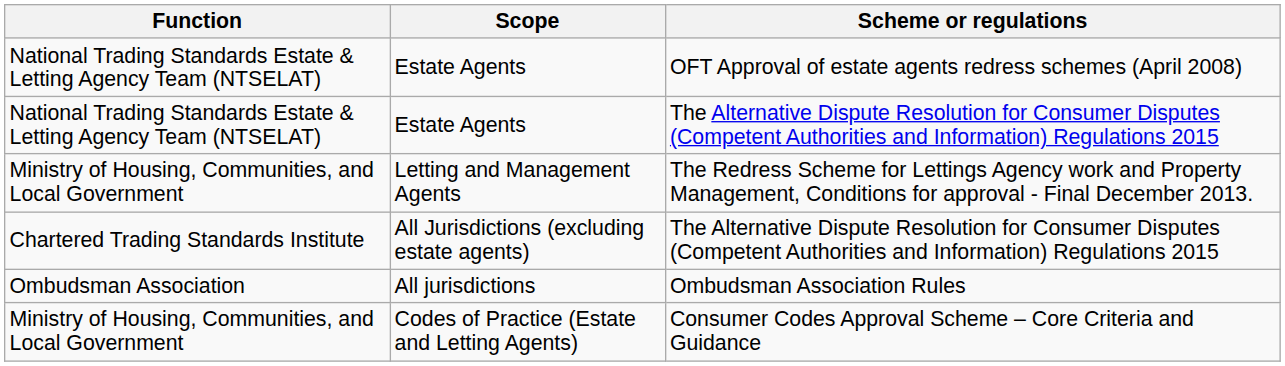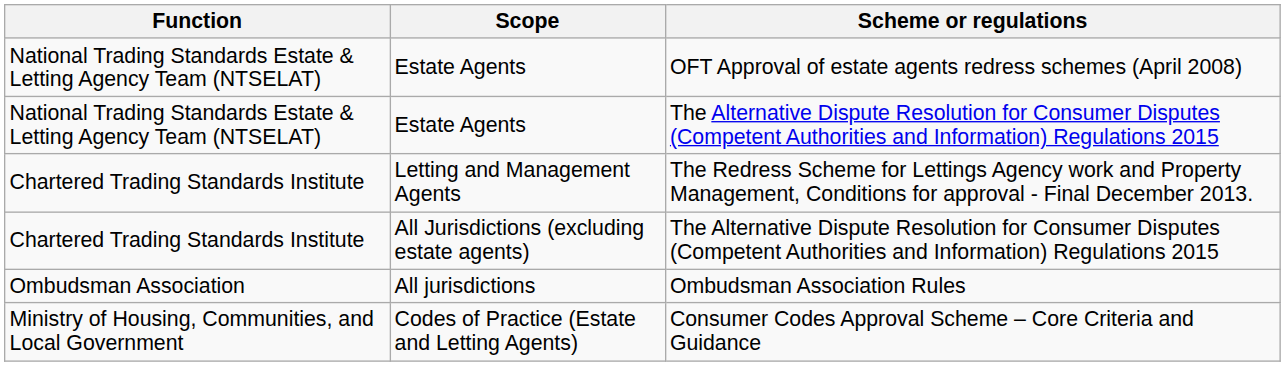Letting and Management Agents | Function: Ministry of Housing, Communities, and Local Government -> Chartered Trading Standards Institute
